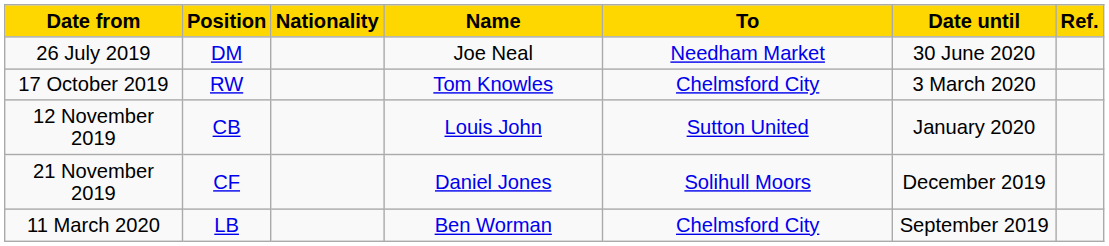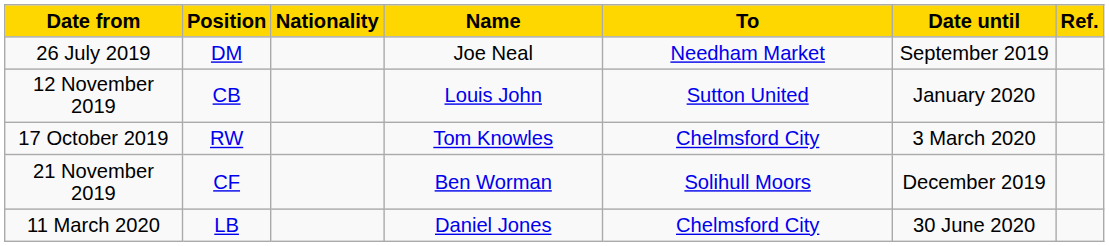26 July 2019 | Date until: 30 June 2020 -> September 2019
rows swapped: 17 October 2019 <-> 12 November 2019
21 November 2019 | Name: Daniel Jones -> Ben Worman
11 March 2020 | Name: Ben Worman -> Daniel Jones
11 March 2020 | Date until: September 2019 -> 30 June 2020
